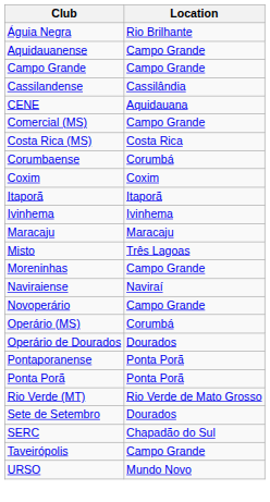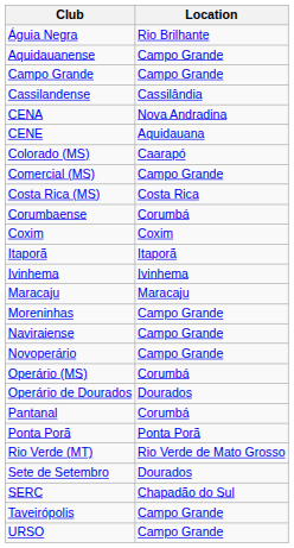+ row: CENA | Nova Andradina
+ row: Colorado (MS) | Caarapó
- row: Misto | Três Lagoas
Naviraiense | Location: Naviraí -> Campo Grande
+ row: Pantanal | Corumbá
- row: Pontaporanense | Ponta Porã
URSO | Location: Mundo Novo -> Campo Grande
